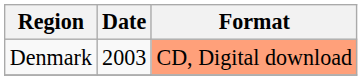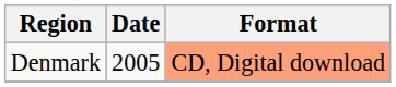Denmark | Date: 2003 -> 2005
